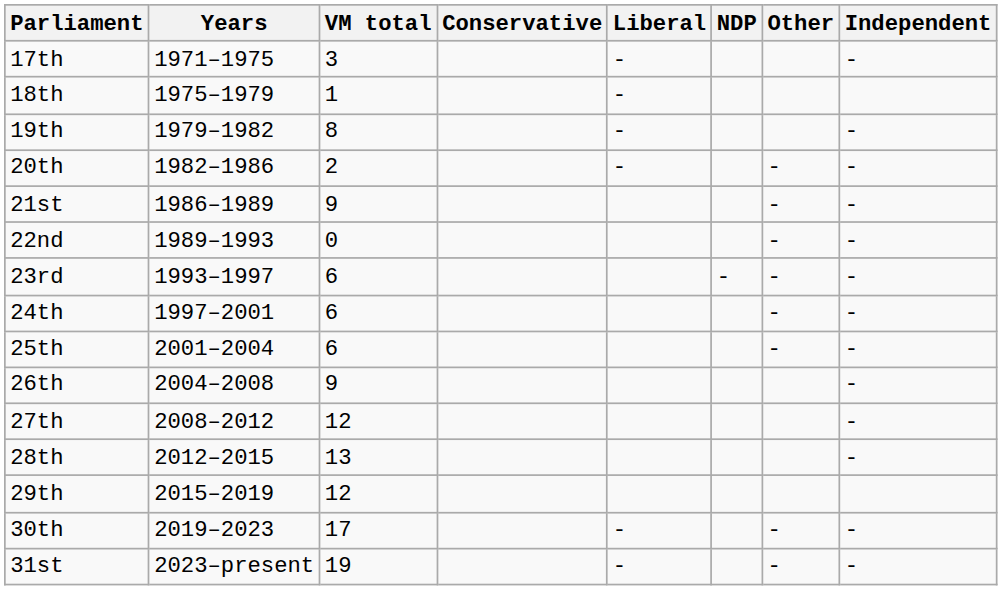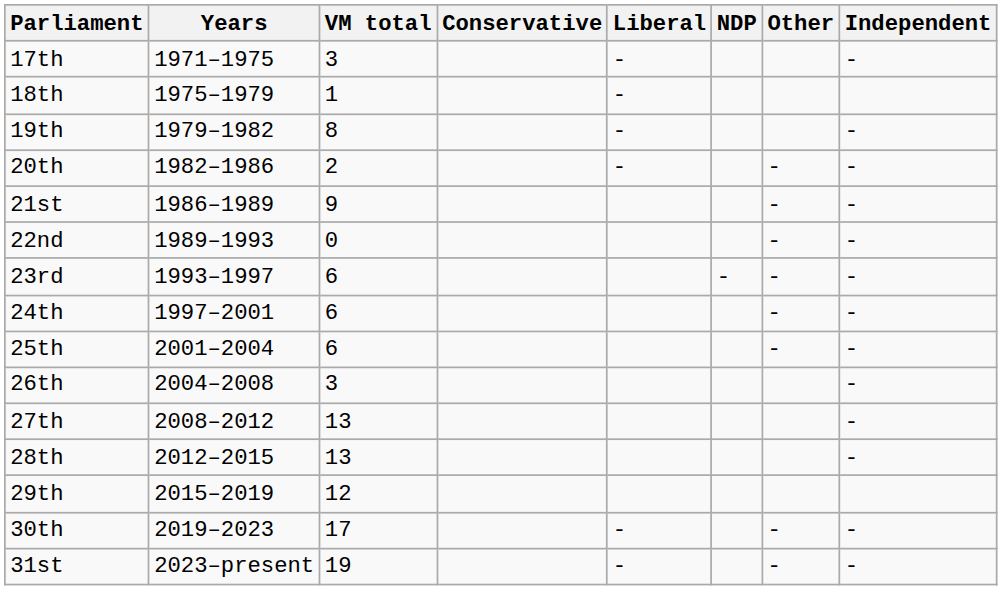26th | VM total: 9 -> 3
27th | VM total: 12 -> 13
